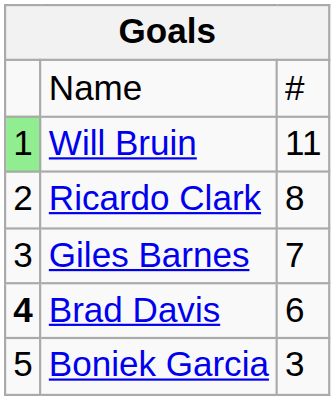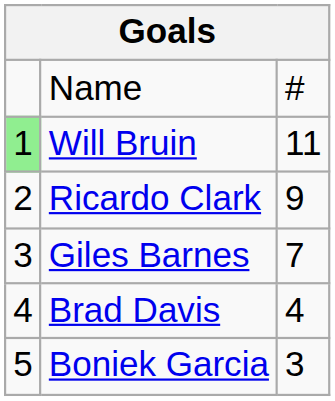Ricardo Clark | column 3: 8 -> 9
Brad Davis | column 1: bold -> normal
Brad Davis | column 3: 6 -> 4
